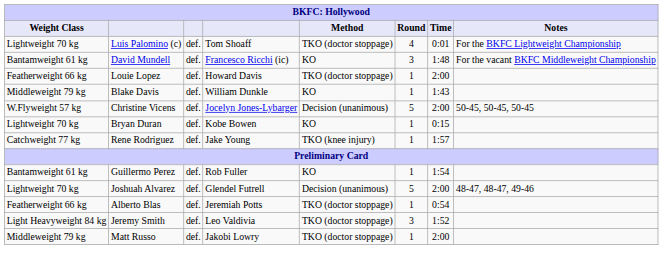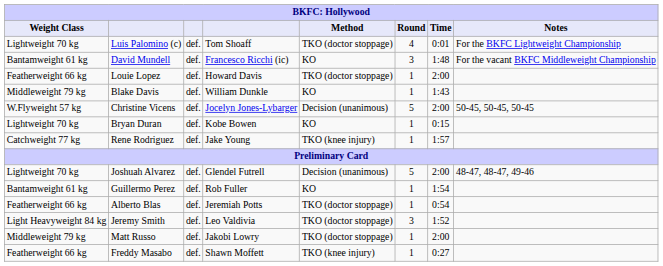rows swapped: Guillermo Perez <-> Joshuah Alvarez
+ row: Featherweight 66 kg | Freddy Masabo | def. | Shawn Moffett | TKO (knee injury) | 1 | 0:27
